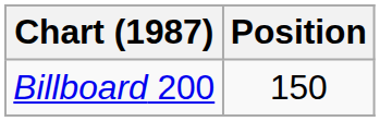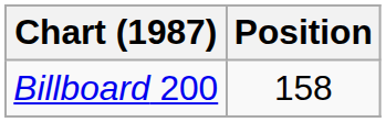Billboard 200 | Position: 150 -> 158
